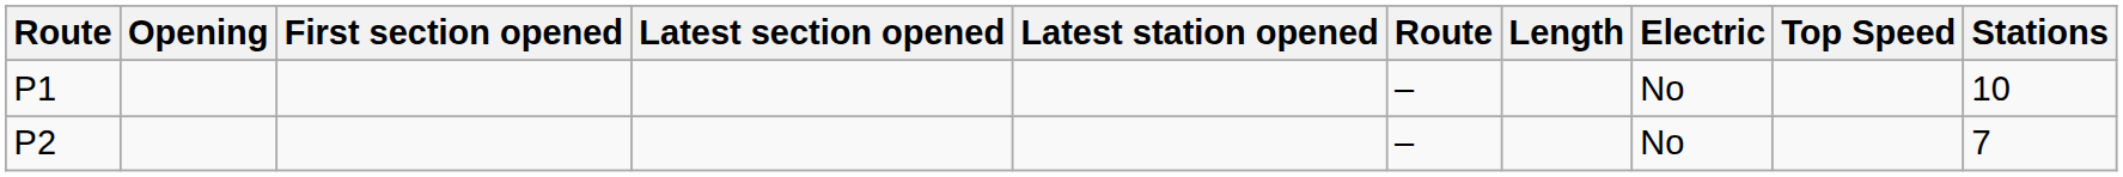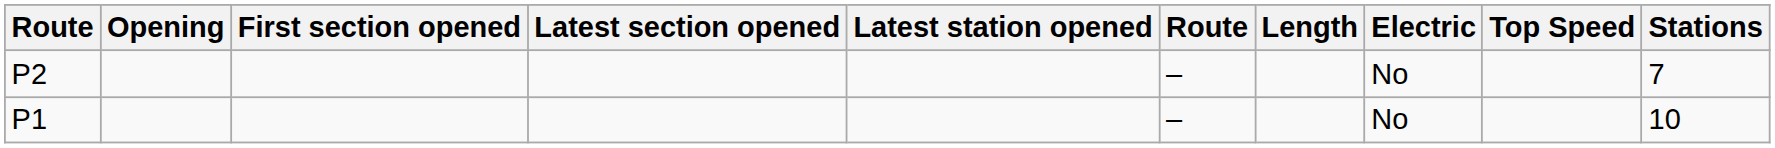rows swapped: P1 <-> P2
